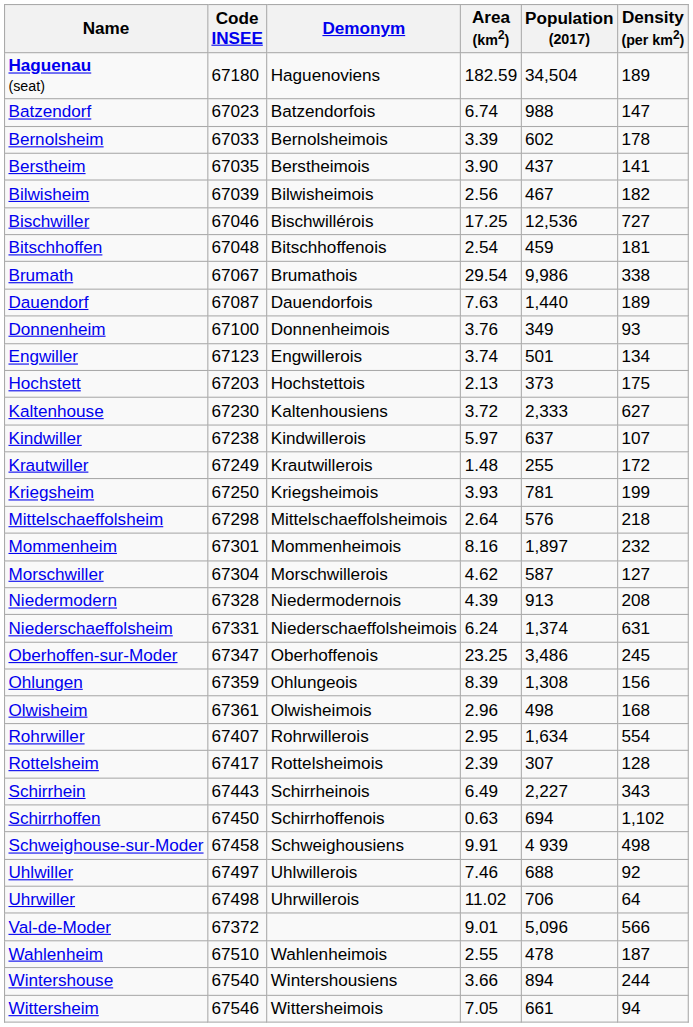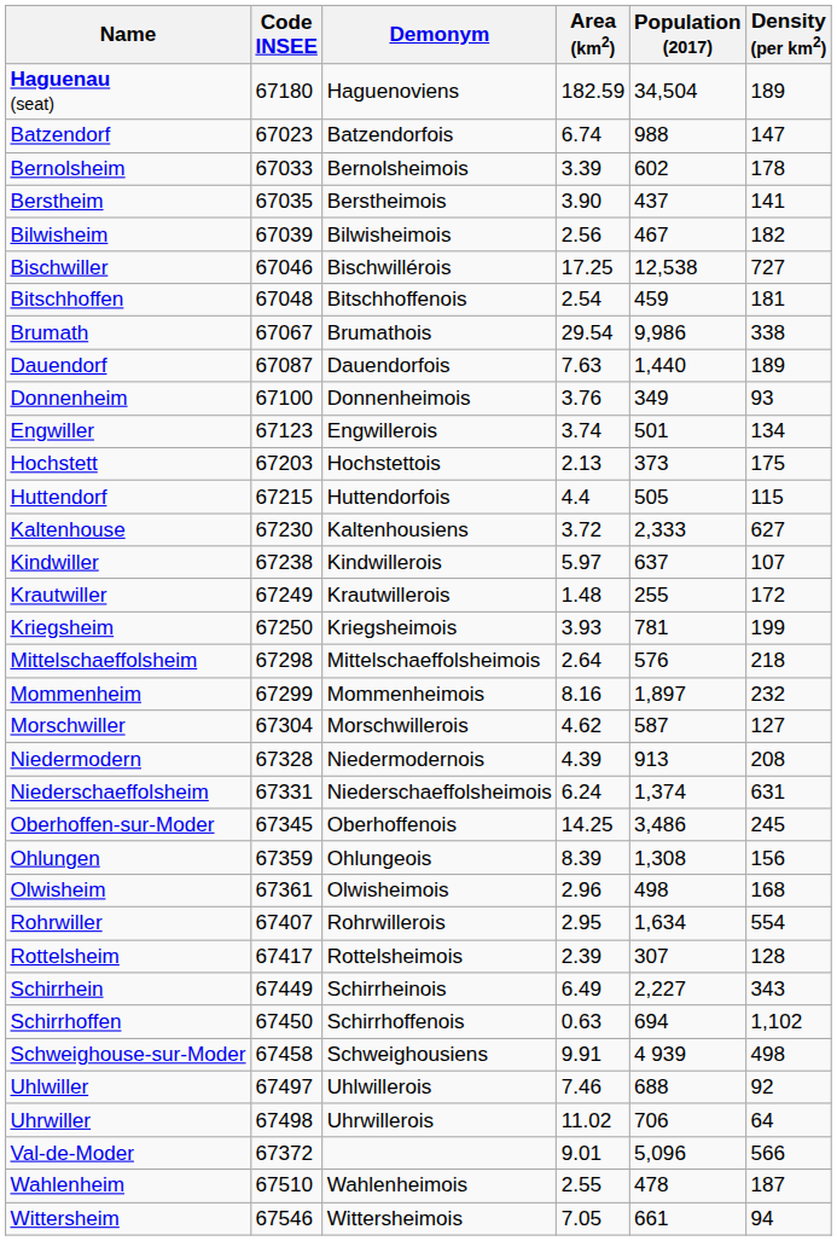Bischwiller | Population (2017): 12,536 -> 12,538
+ row: Huttendorf | 67215 | Huttendorfois | 4.4 | 505 | 115
Mommenheim | Code INSEE: 67301 -> 67299
Oberhoffen-sur-Moder | Code INSEE: 67347 -> 67345
Oberhoffen-sur-Moder | Area (km2): 23.25 -> 14.25
Schirrhein | Code INSEE: 67443 -> 67449
- row: Wintershouse | 67540 | Wintershousiens | 3.66 | 894 | 244
